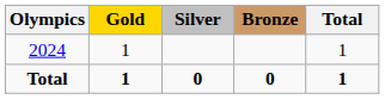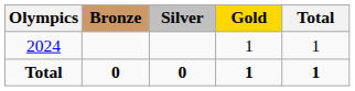columns swapped: Gold <-> Bronze
